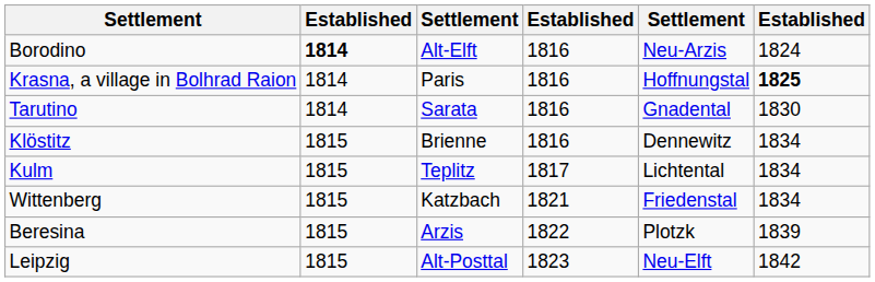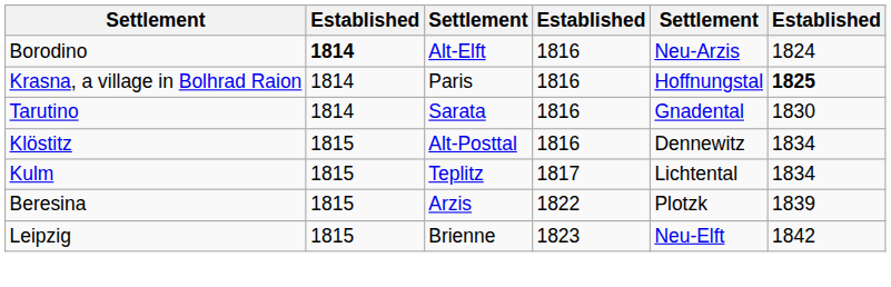Klöstitz | column 3: Brienne -> Alt-Posttal
- row: Wittenberg | 1815 | Katzbach | 1821 | Friedenstal | 1834
Leipzig | column 3: Alt-Posttal -> Brienne
